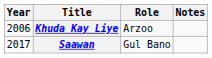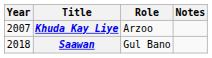Khuda Kay Liye | Year: 2006 -> 2007
Saawan | Year: 2017 -> 2018
